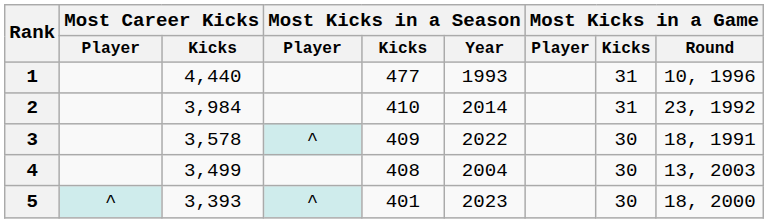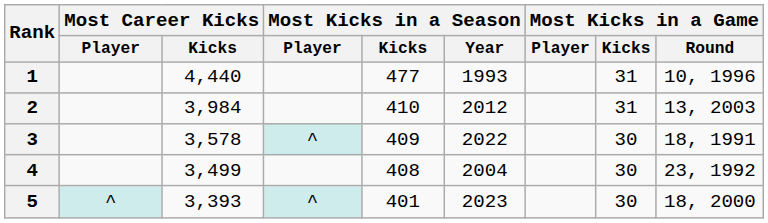2 | Most Kicks in a Season / Year: 2014 -> 2012
2 | Most Kicks in a Game / Round: 23, 1992 -> 13, 2003
4 | Most Kicks in a Game / Round: 13, 2003 -> 23, 1992
